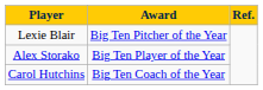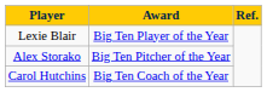Lexie Blair | Award: Big Ten Pitcher of the Year -> Big Ten Player of the Year
Alex Storako | Award: Big Ten Player of the Year -> Big Ten Pitcher of the Year
